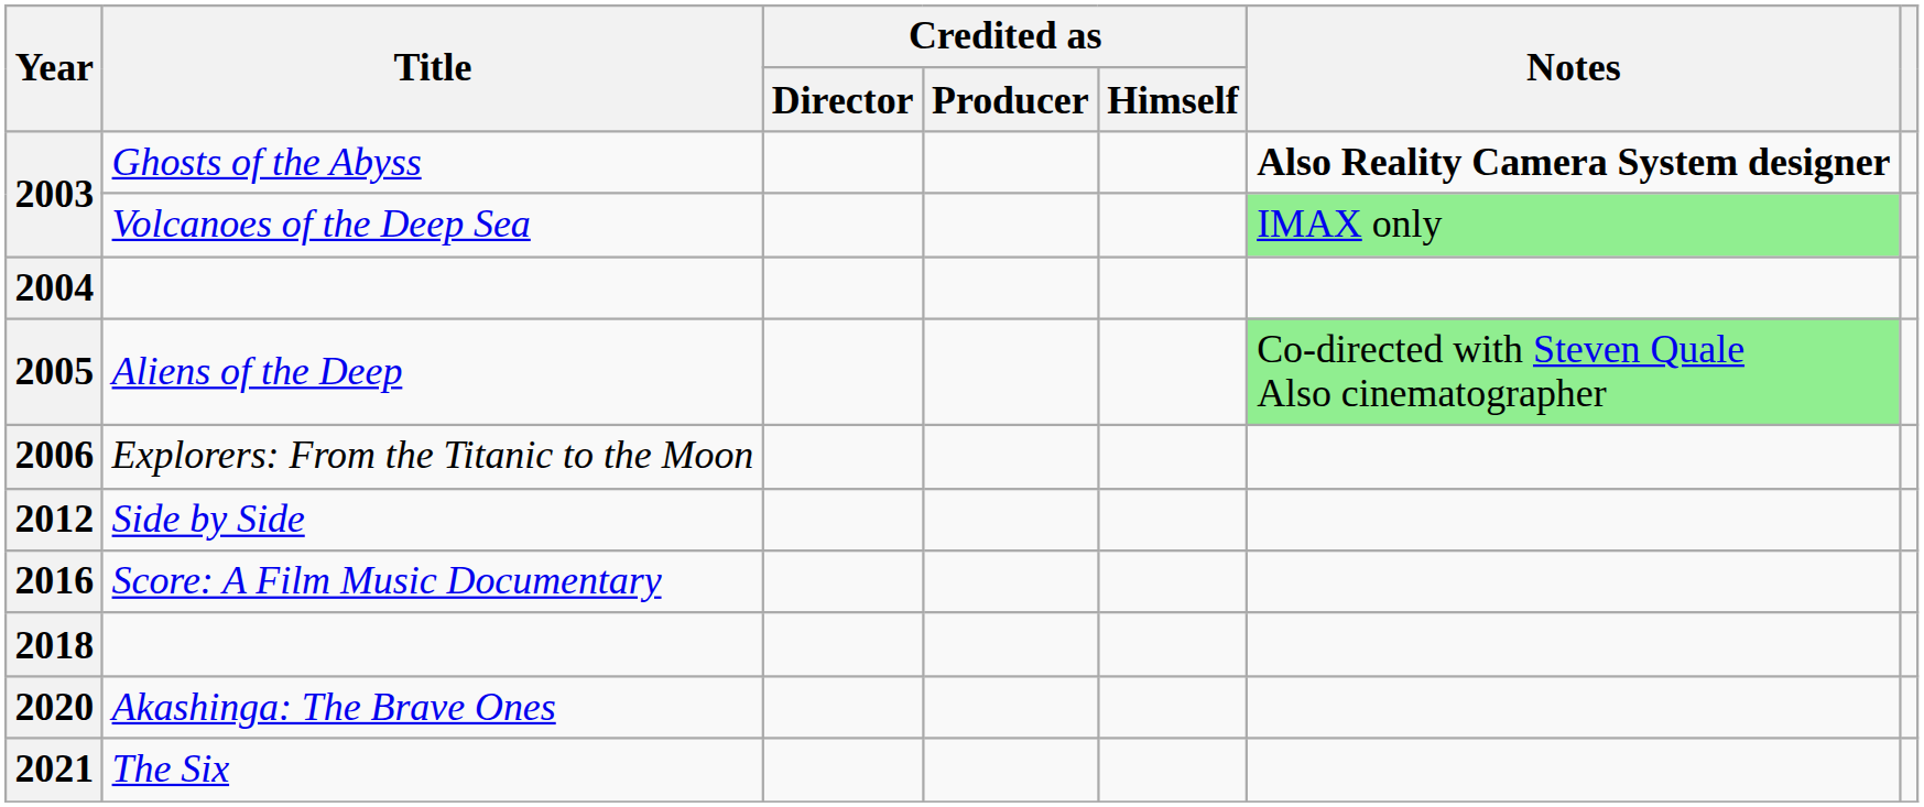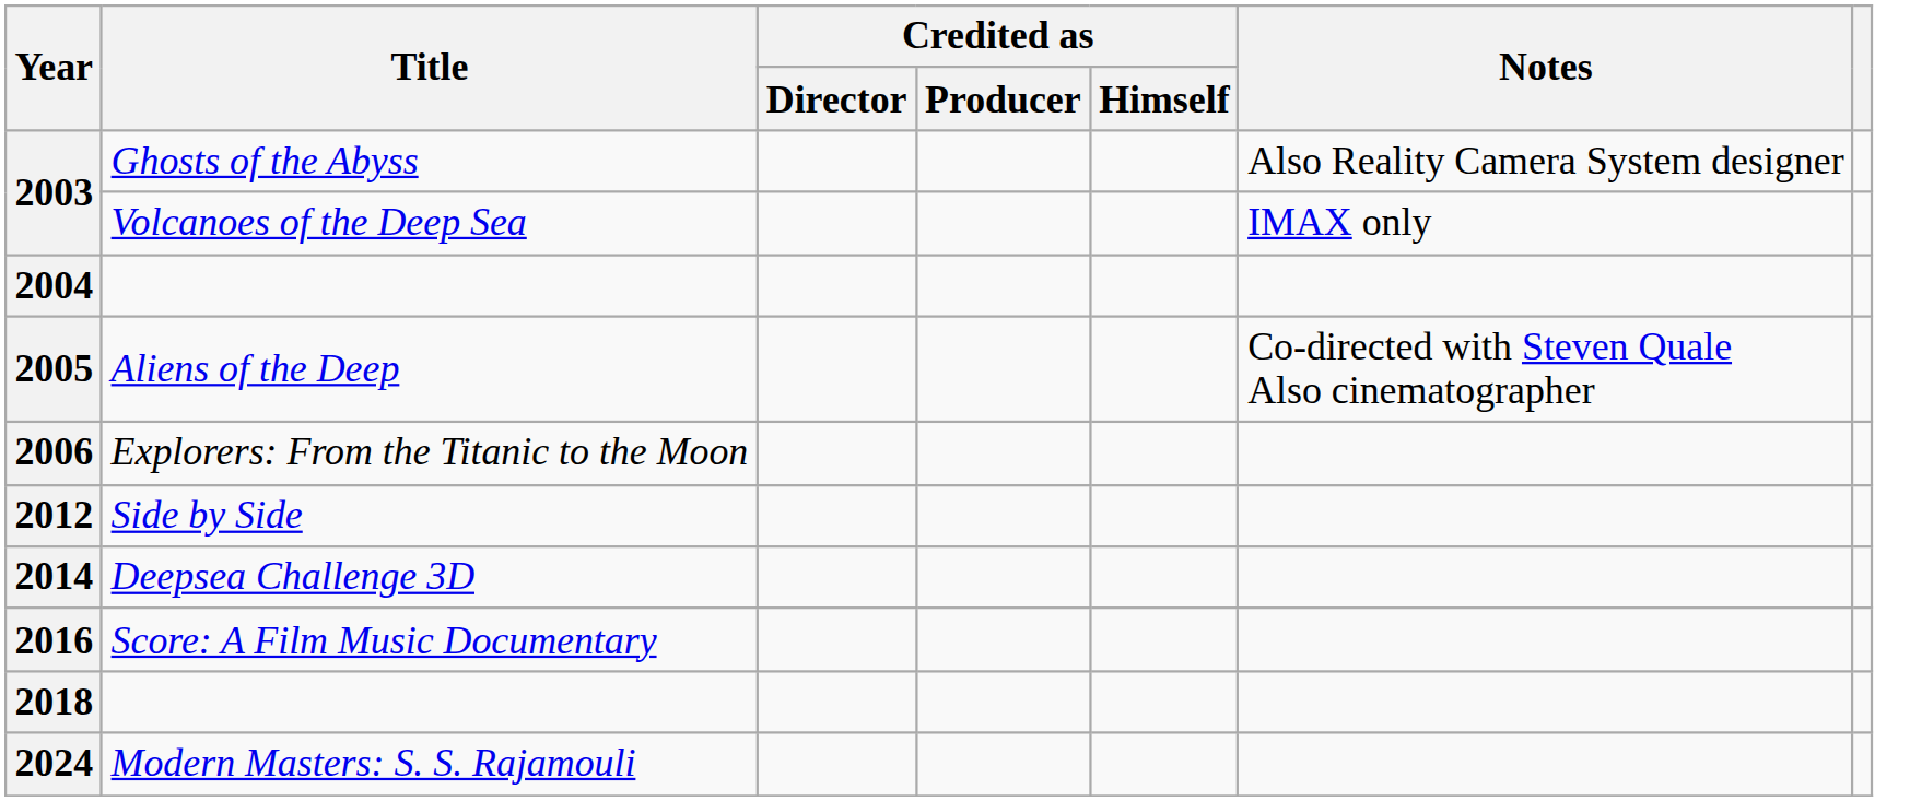2003 / Ghosts of the Abyss | Notes: bold -> normal
2003 / Volcanoes of the Deep Sea | Notes: lightgreen background -> no background
2005 | Notes: lightgreen background -> no background
+ row: 2014 | Deepsea Challenge 3D
- row: 2020 | Akashinga: The Brave Ones
- row: 2021 | The Six
+ row: 2024 | Modern Masters: S. S. Rajamouli
